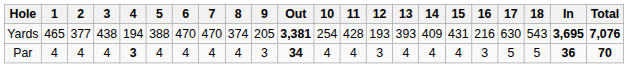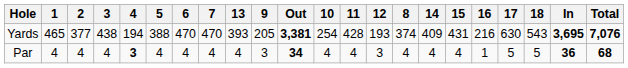columns swapped: 8 <-> 13
Par | 16: 3 -> 1
Par | Total: 70 -> 68
